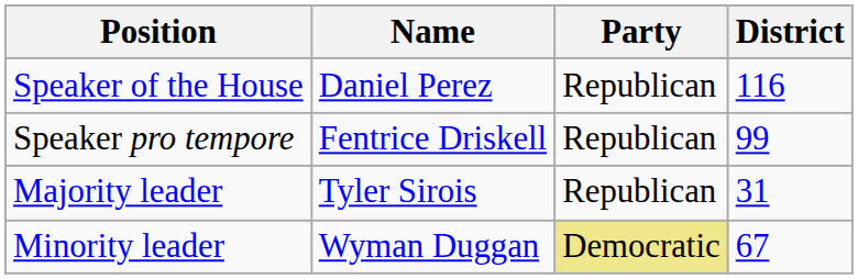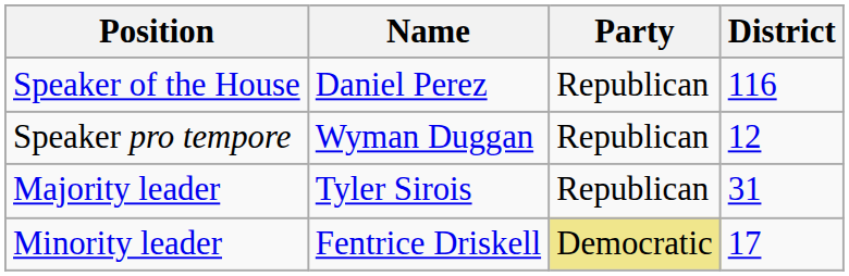Speaker pro tempore | Name: Fentrice Driskell -> Wyman Duggan
Speaker pro tempore | District: 99 -> 12
Minority leader | Name: Wyman Duggan -> Fentrice Driskell
Minority leader | District: 67 -> 17
